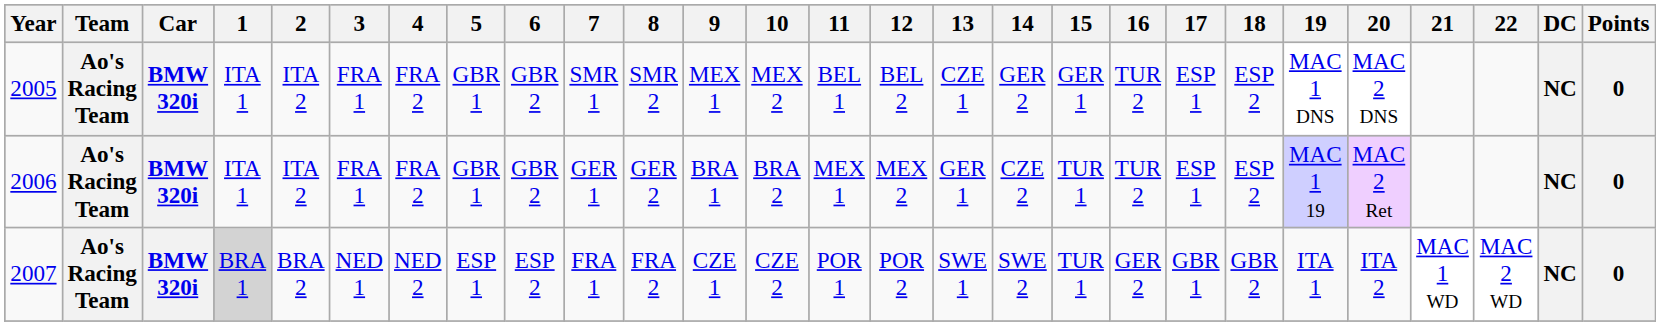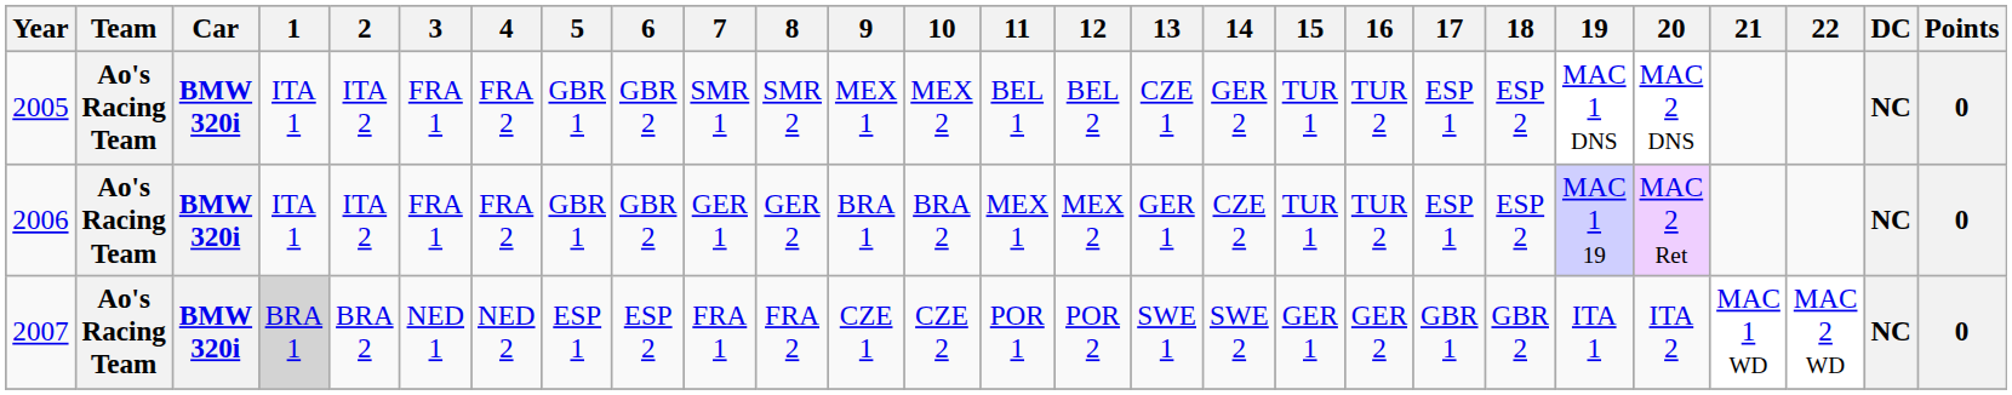2005 | 15: GER 1 -> TUR 1
2007 | 15: TUR 1 -> GER 1
